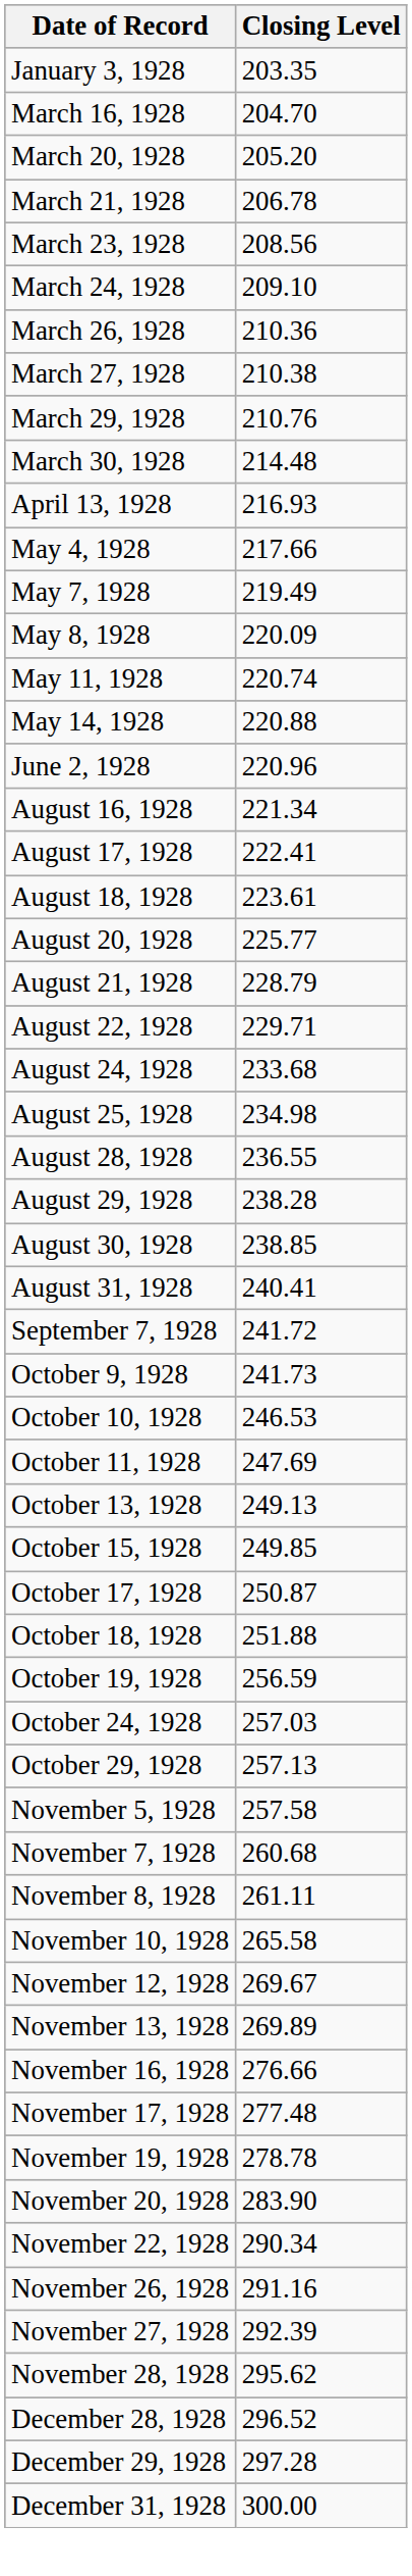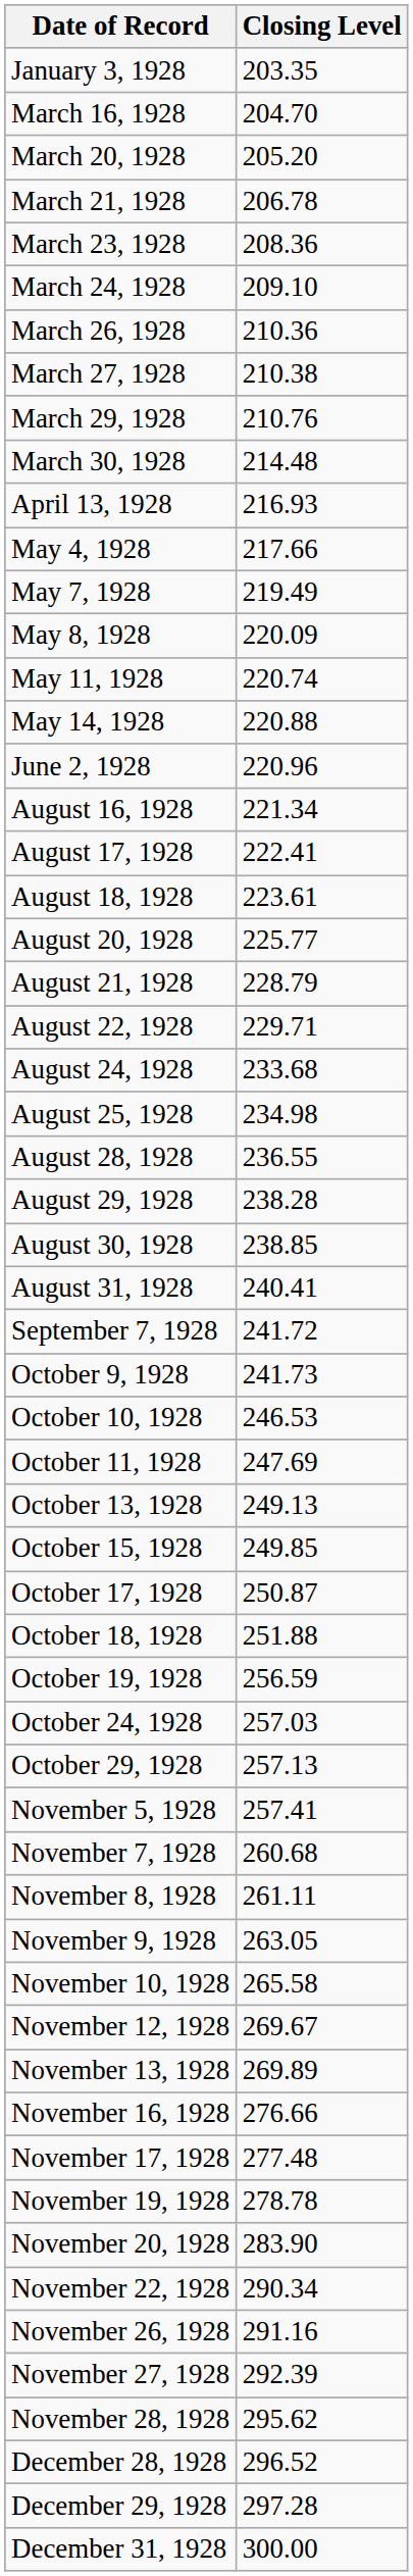March 23, 1928 | Closing Level: 208.56 -> 208.36
November 5, 1928 | Closing Level: 257.58 -> 257.41
+ row: November 9, 1928 | 263.05
